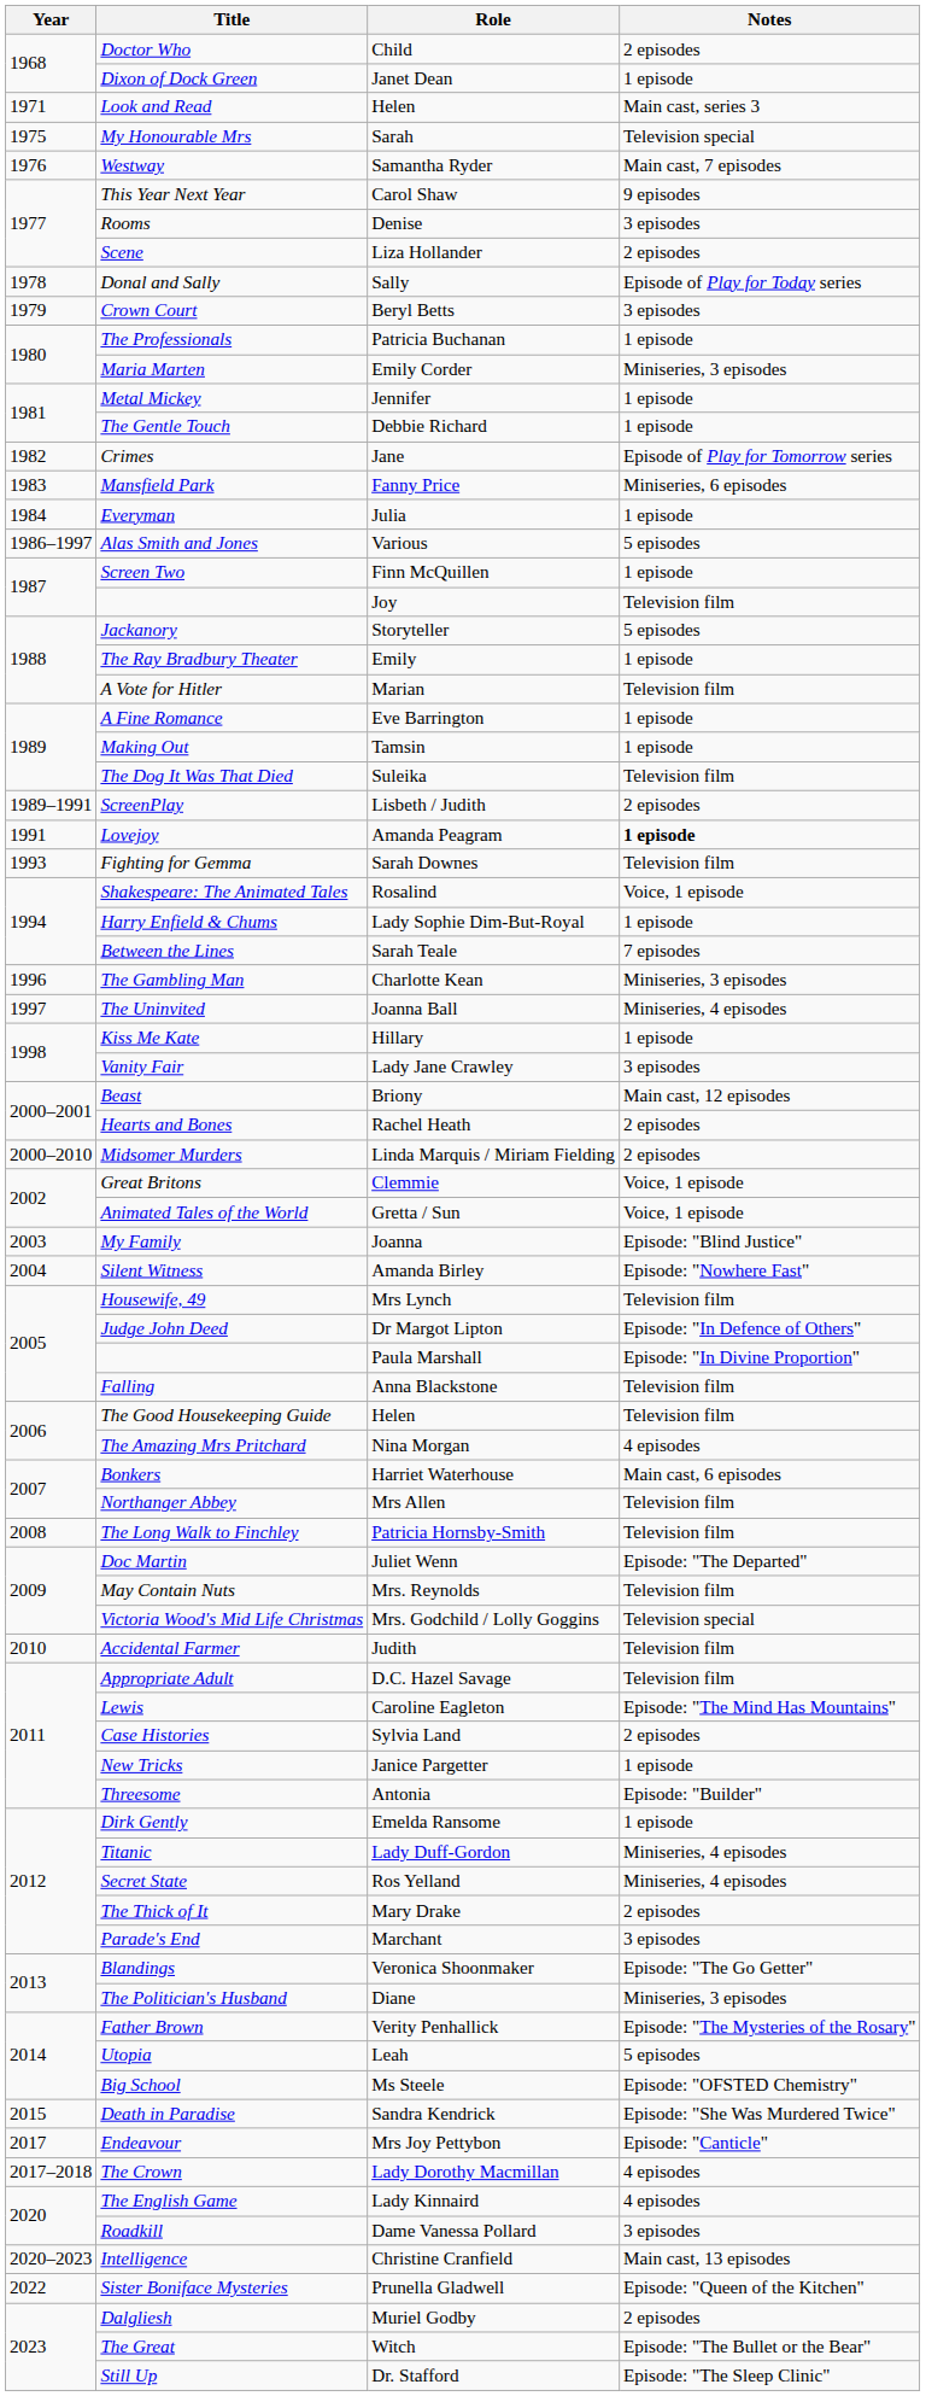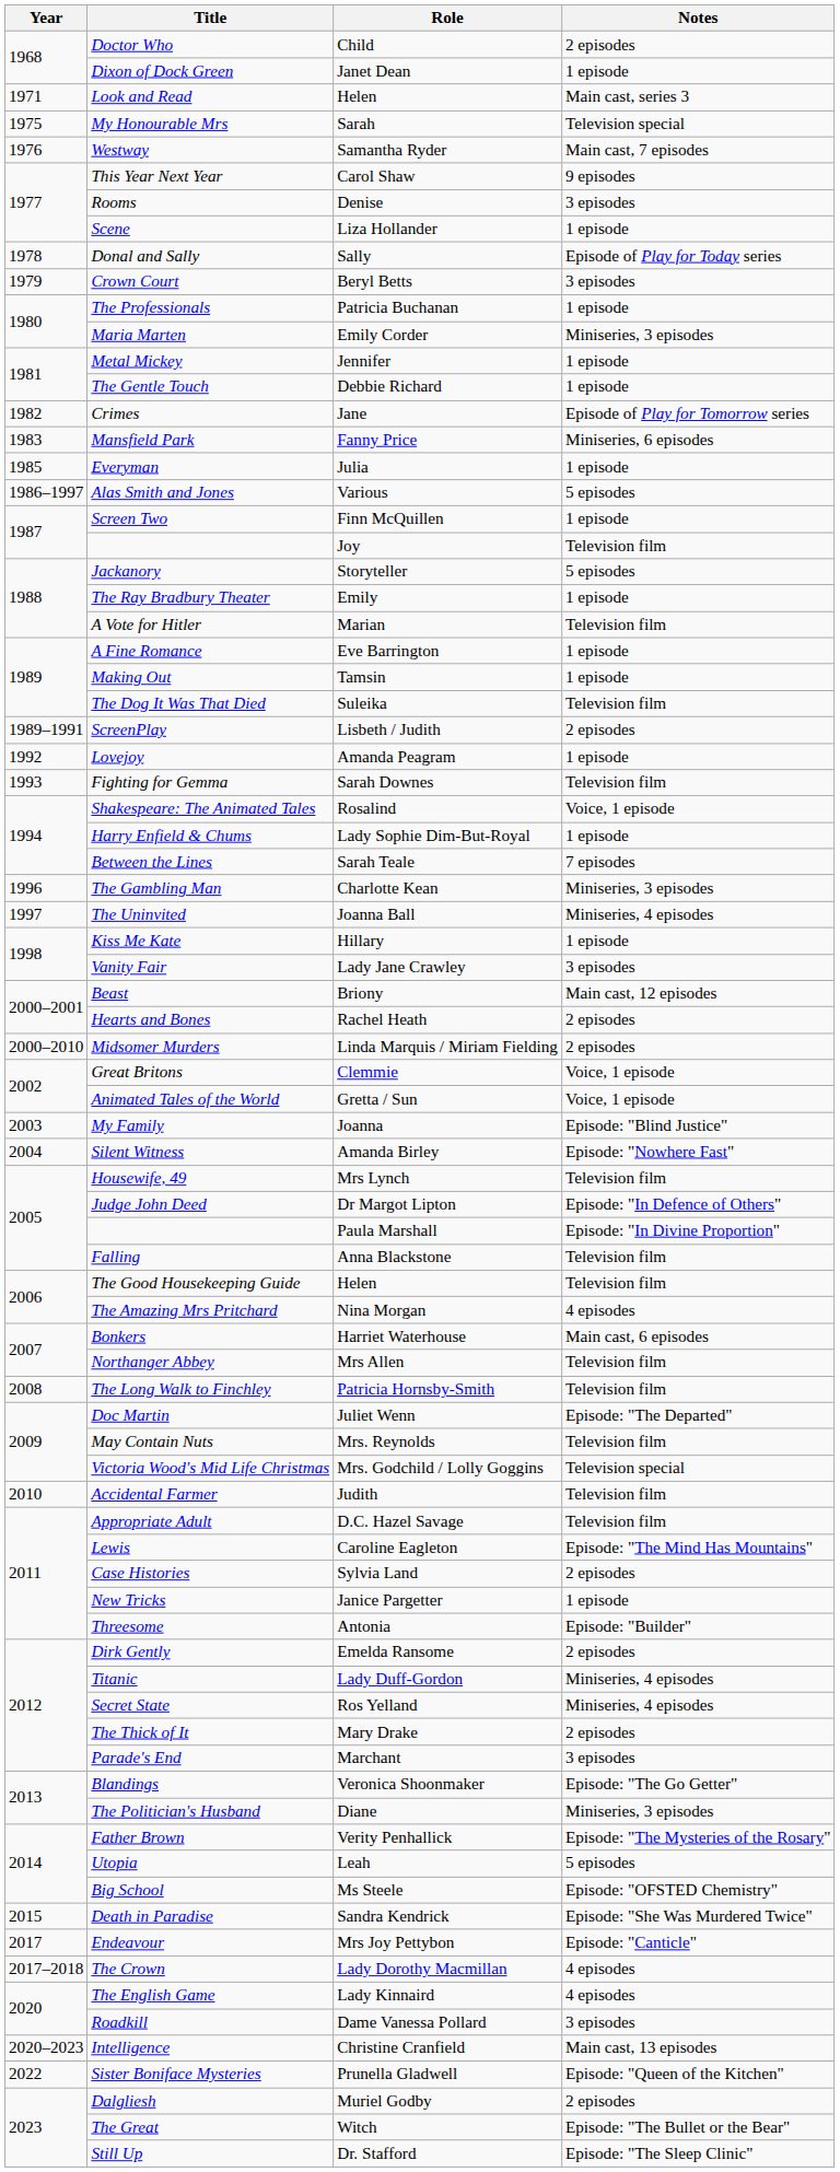Scene | Notes: 2 episodes -> 1 episode
Everyman | Year: 1984 -> 1985
Lovejoy | Year: 1991 -> 1992
Lovejoy | Notes: bold -> normal
Dirk Gently | Notes: 1 episode -> 2 episodes
